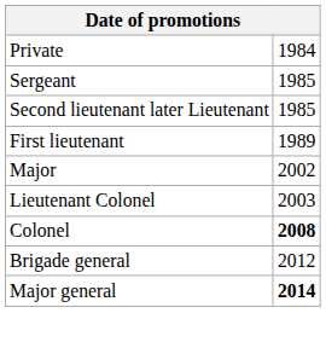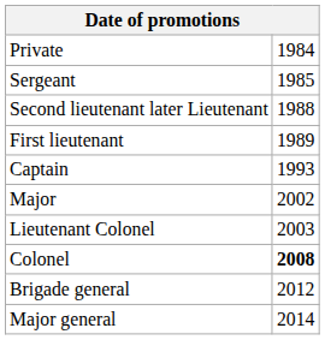Second lieutenant later Lieutenant | column 2: 1985 -> 1988
+ row: Captain | 1993
Major general | column 2: bold -> normal
